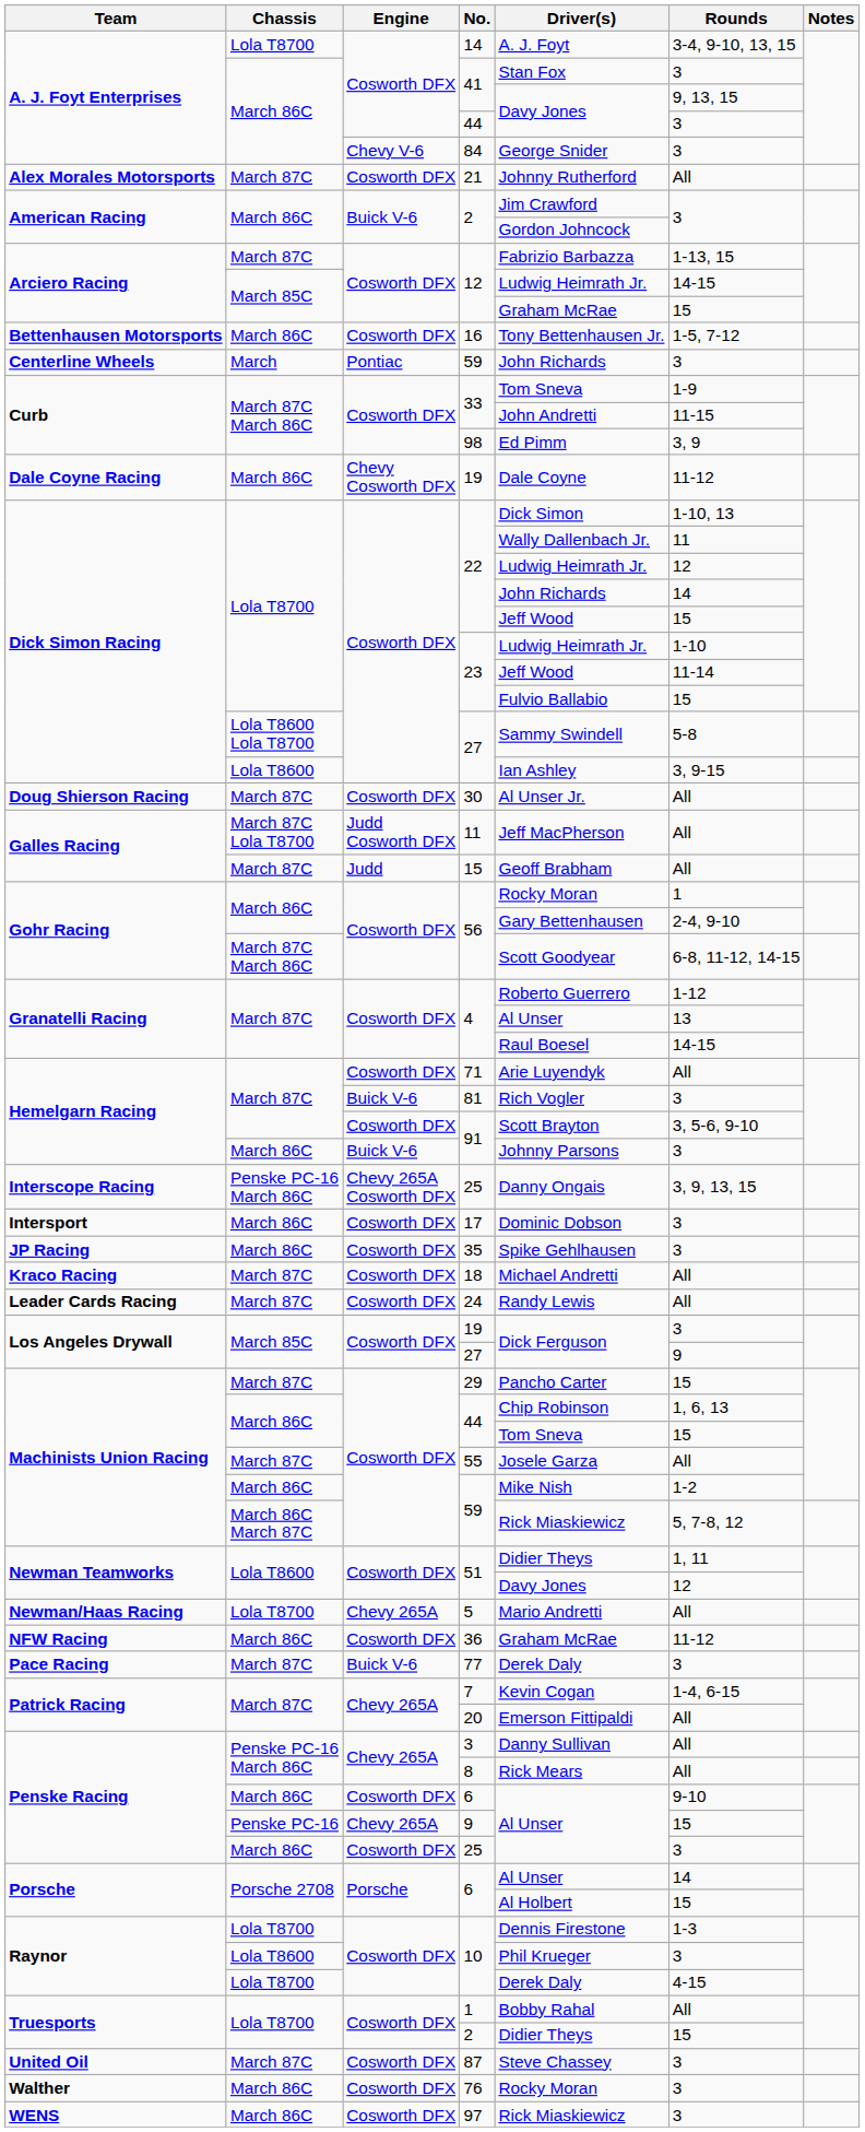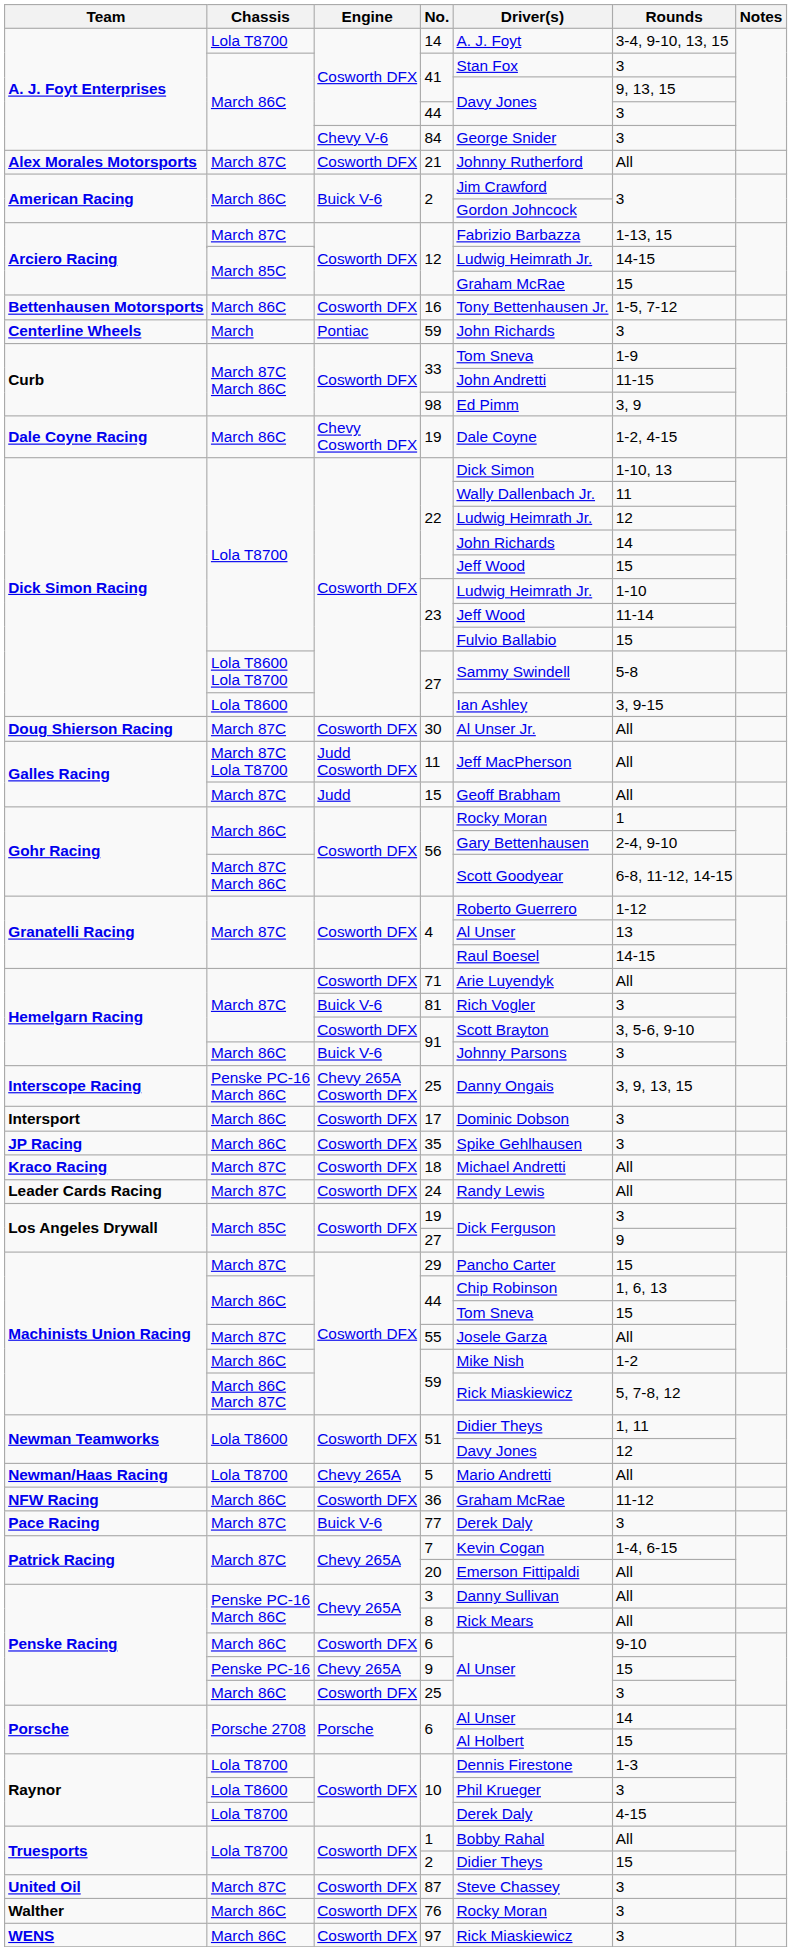March 86C / 19 | Rounds: 11-12 -> 1-2, 4-15
